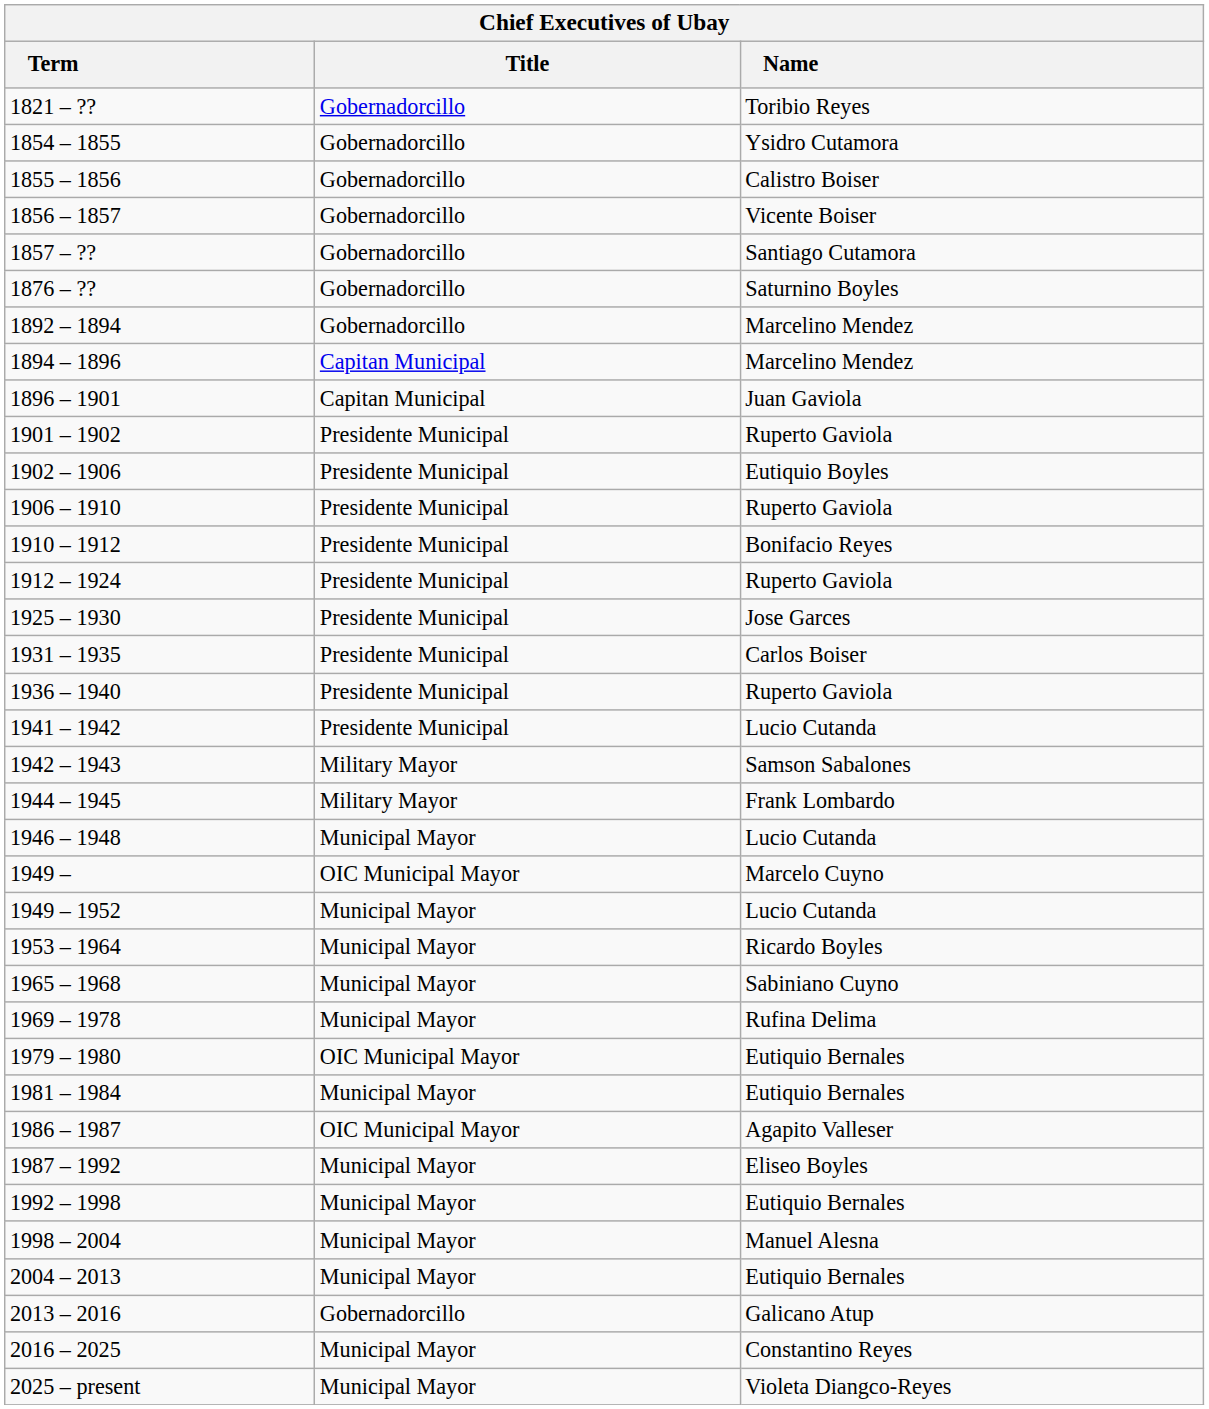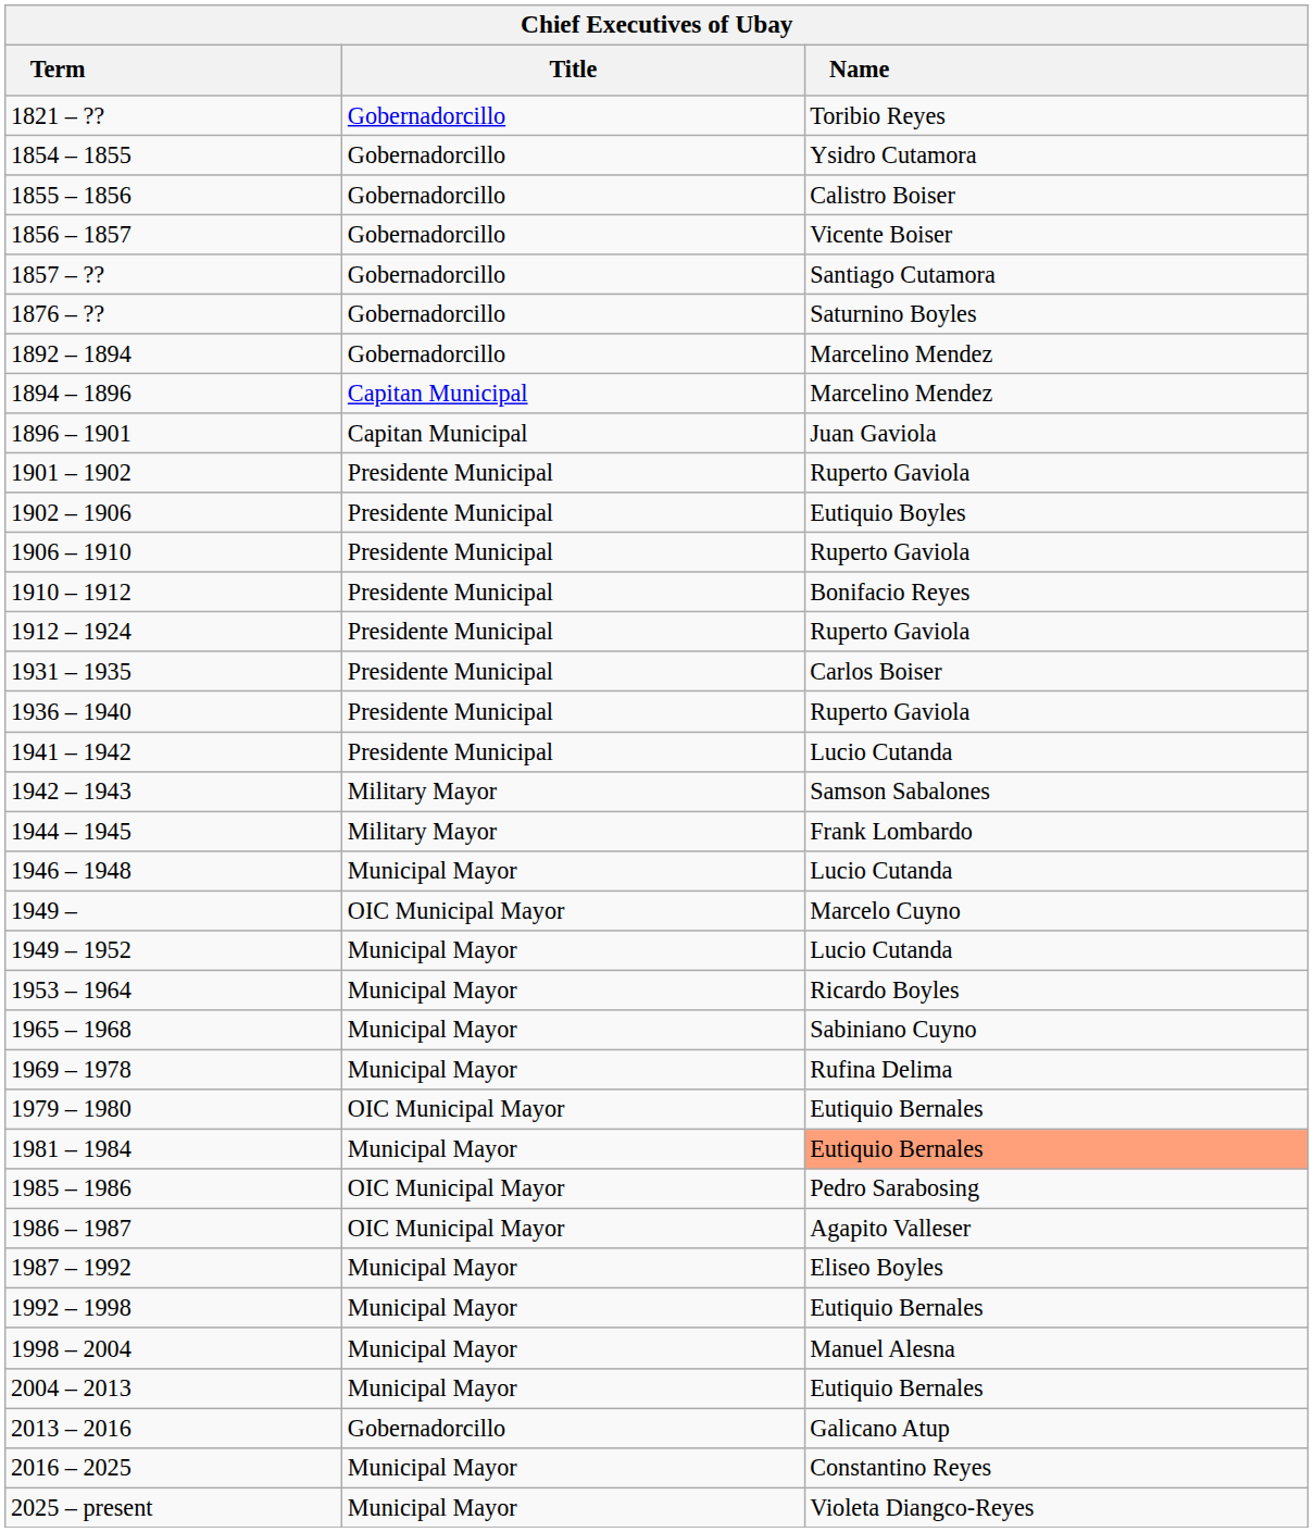- row: 1925 – 1930 | Presidente Municipal | Jose Garces
1981 – 1984 | Name: no background -> lightsalmon background
+ row: 1985 – 1986 | OIC Municipal Mayor | Pedro Sarabosing
